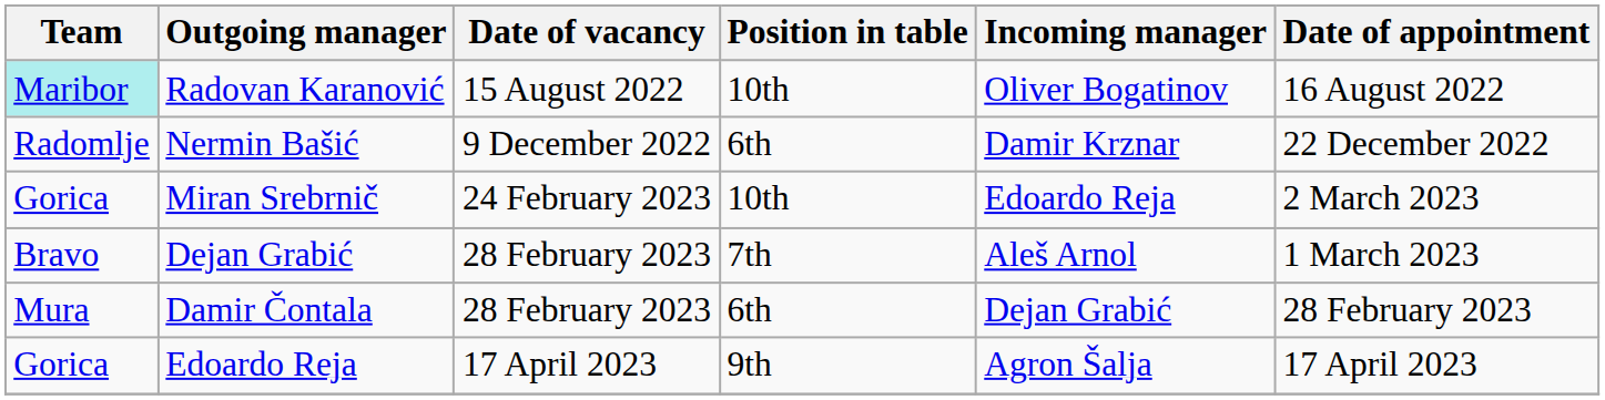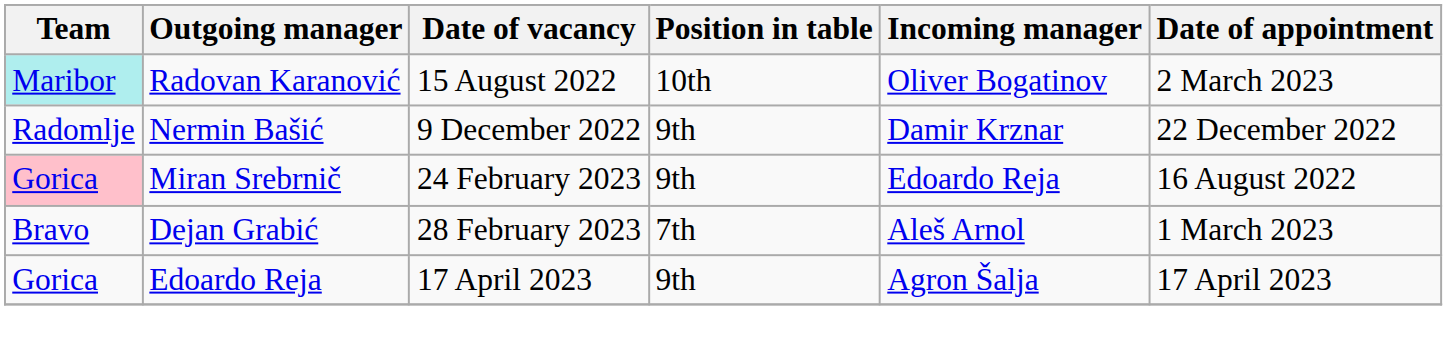Radovan Karanović | Date of appointment: 16 August 2022 -> 2 March 2023
Nermin Bašić | Position in table: 6th -> 9th
Miran Srebrnič | Team: no background -> pink background
Miran Srebrnič | Position in table: 10th -> 9th
Miran Srebrnič | Date of appointment: 2 March 2023 -> 16 August 2022
- row: Mura | Damir Čontala | 28 February 2023 | 6th | Dejan Grabić | 28 February 2023
